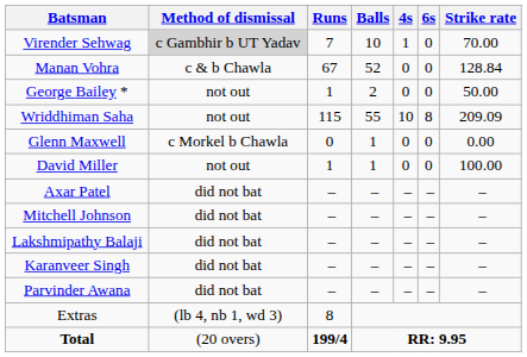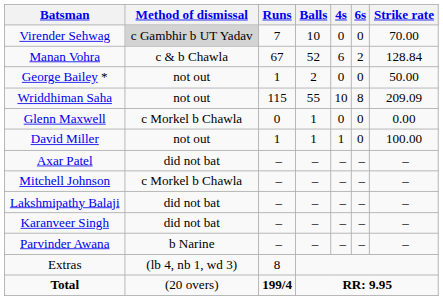Virender Sehwag | 4s: 1 -> 0
Manan Vohra | 4s: 0 -> 6
Manan Vohra | 6s: 0 -> 2
David Miller | 4s: 0 -> 1
Mitchell Johnson | Method of dismissal: did not bat -> c Morkel b Chawla
Parvinder Awana | Method of dismissal: did not bat -> b Narine
